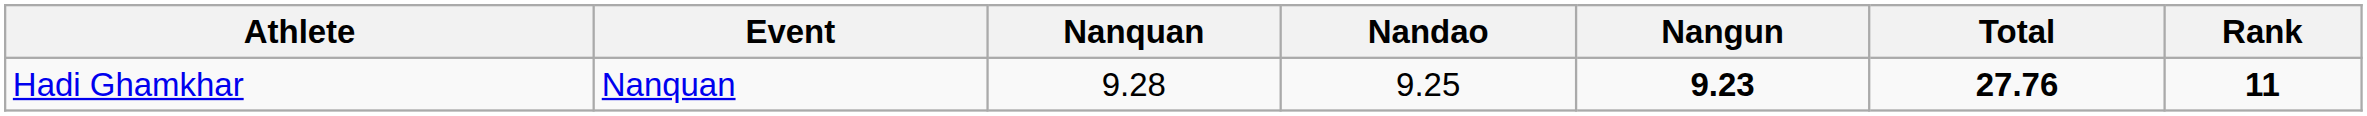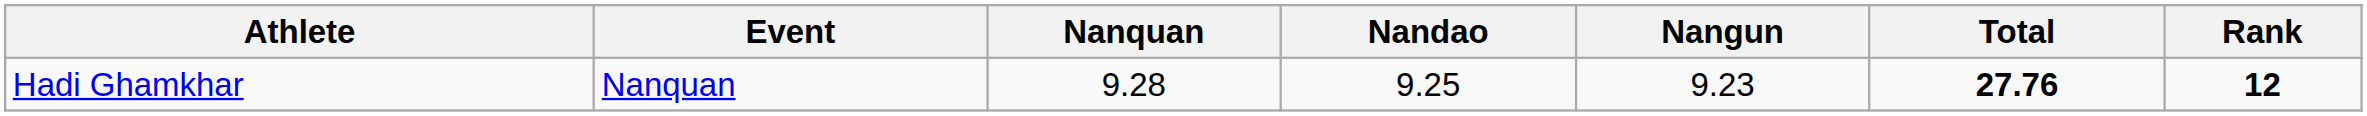Hadi Ghamkhar | Nangun: bold -> normal
Hadi Ghamkhar | Rank: 11 -> 12
